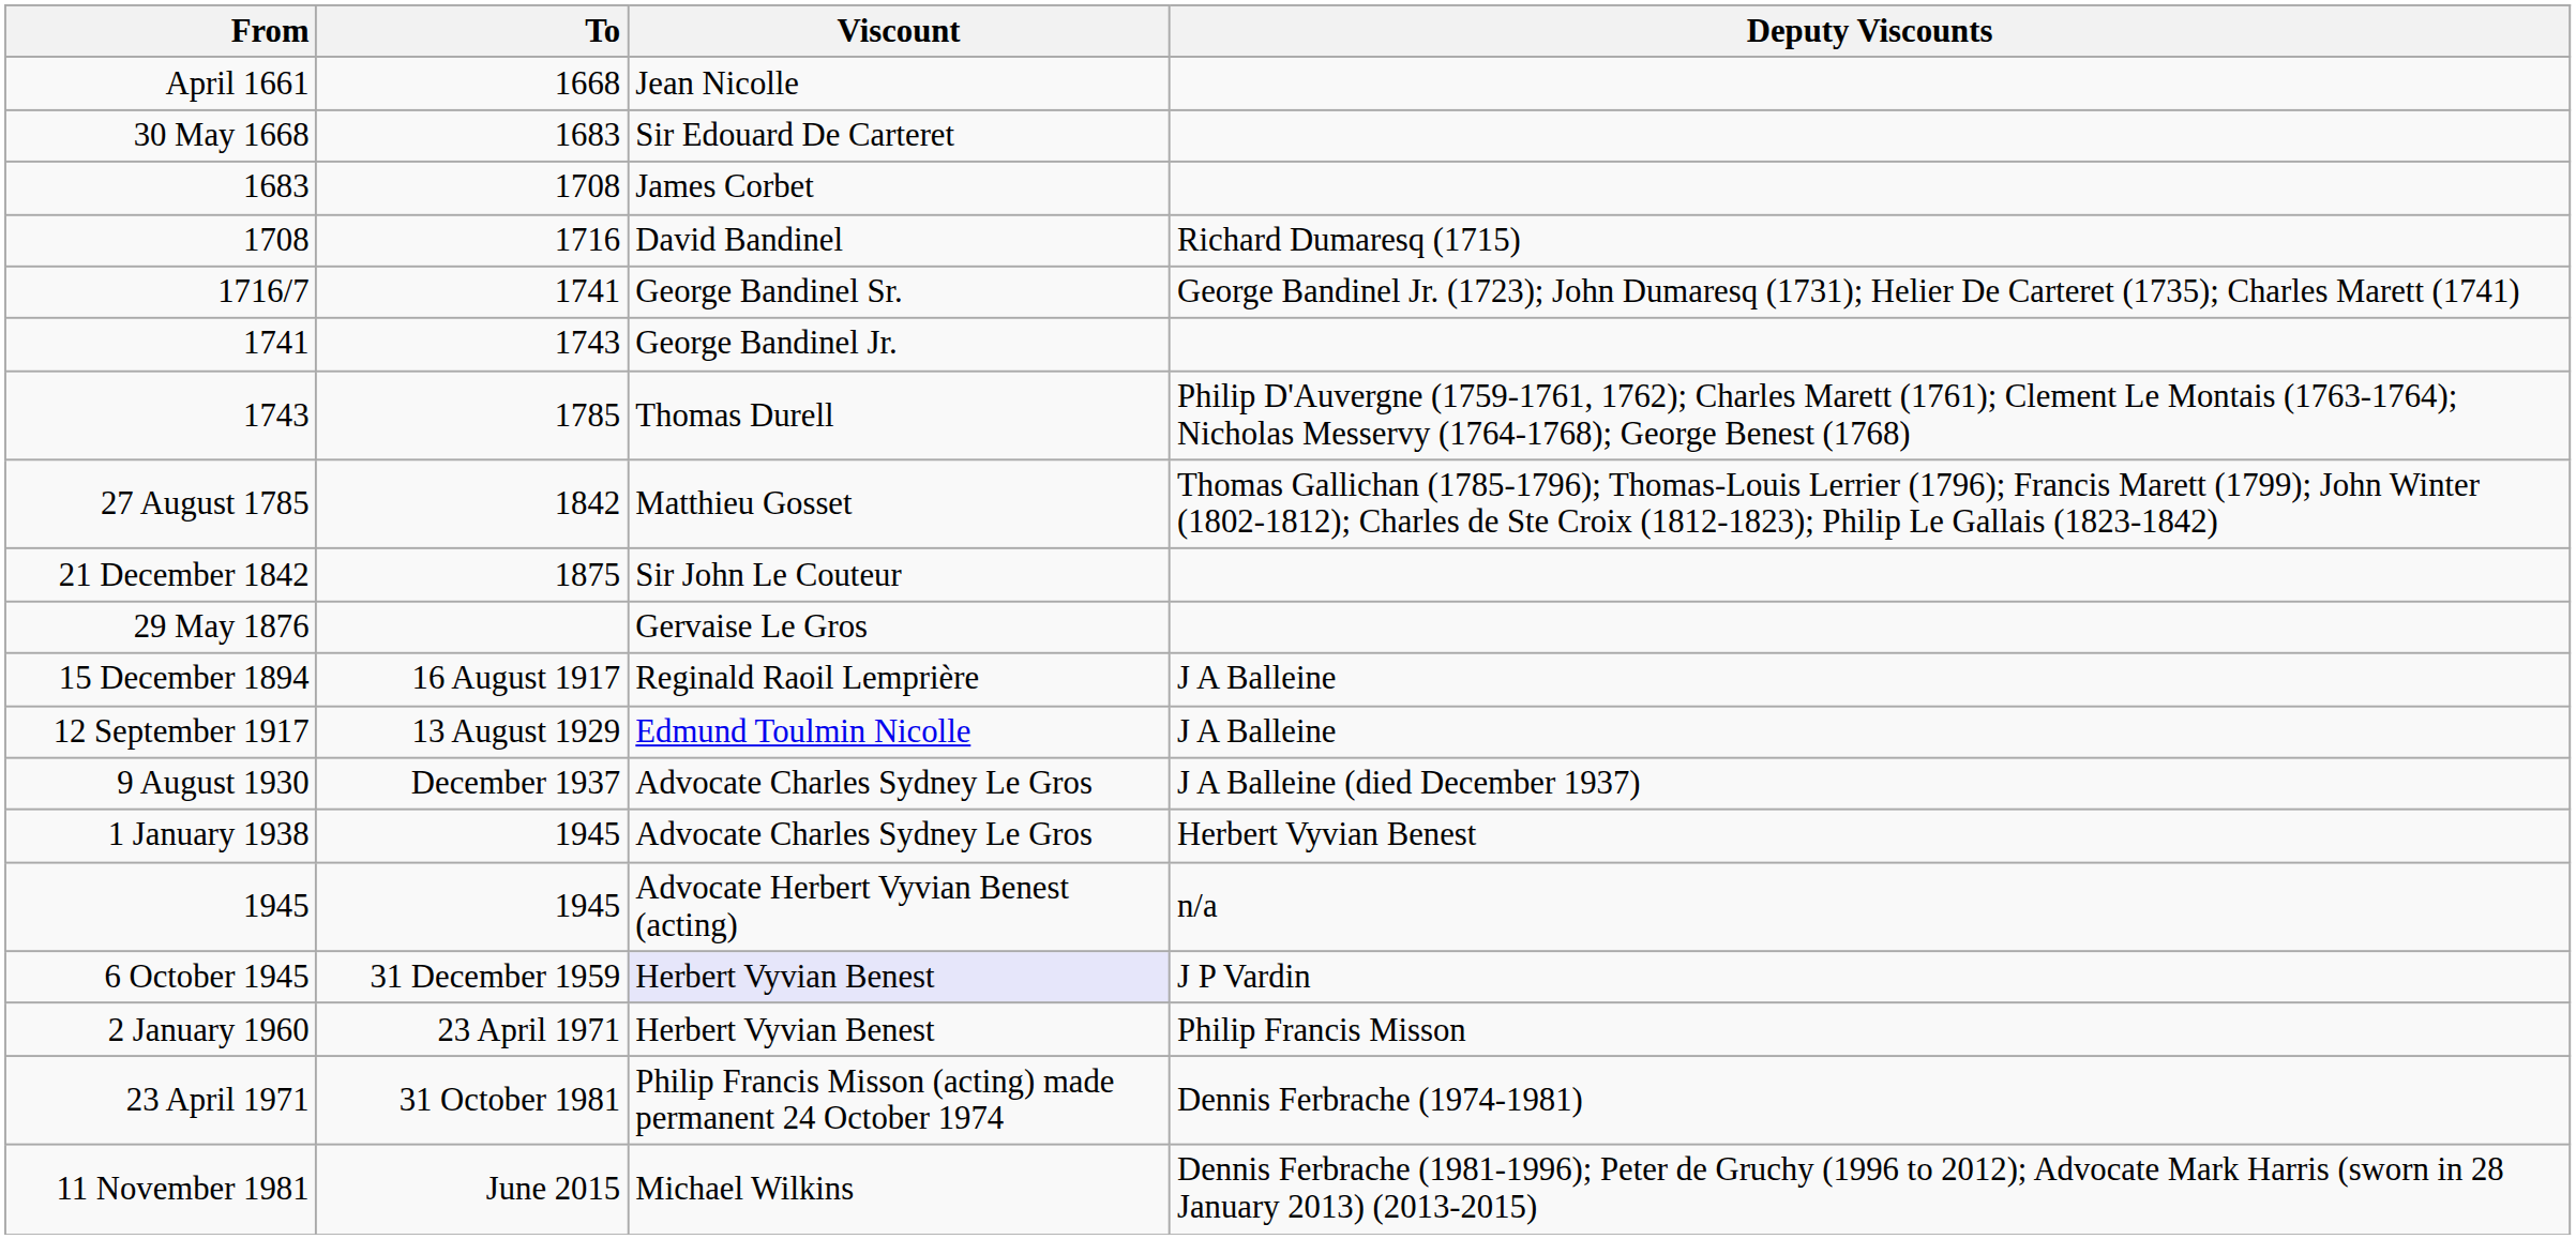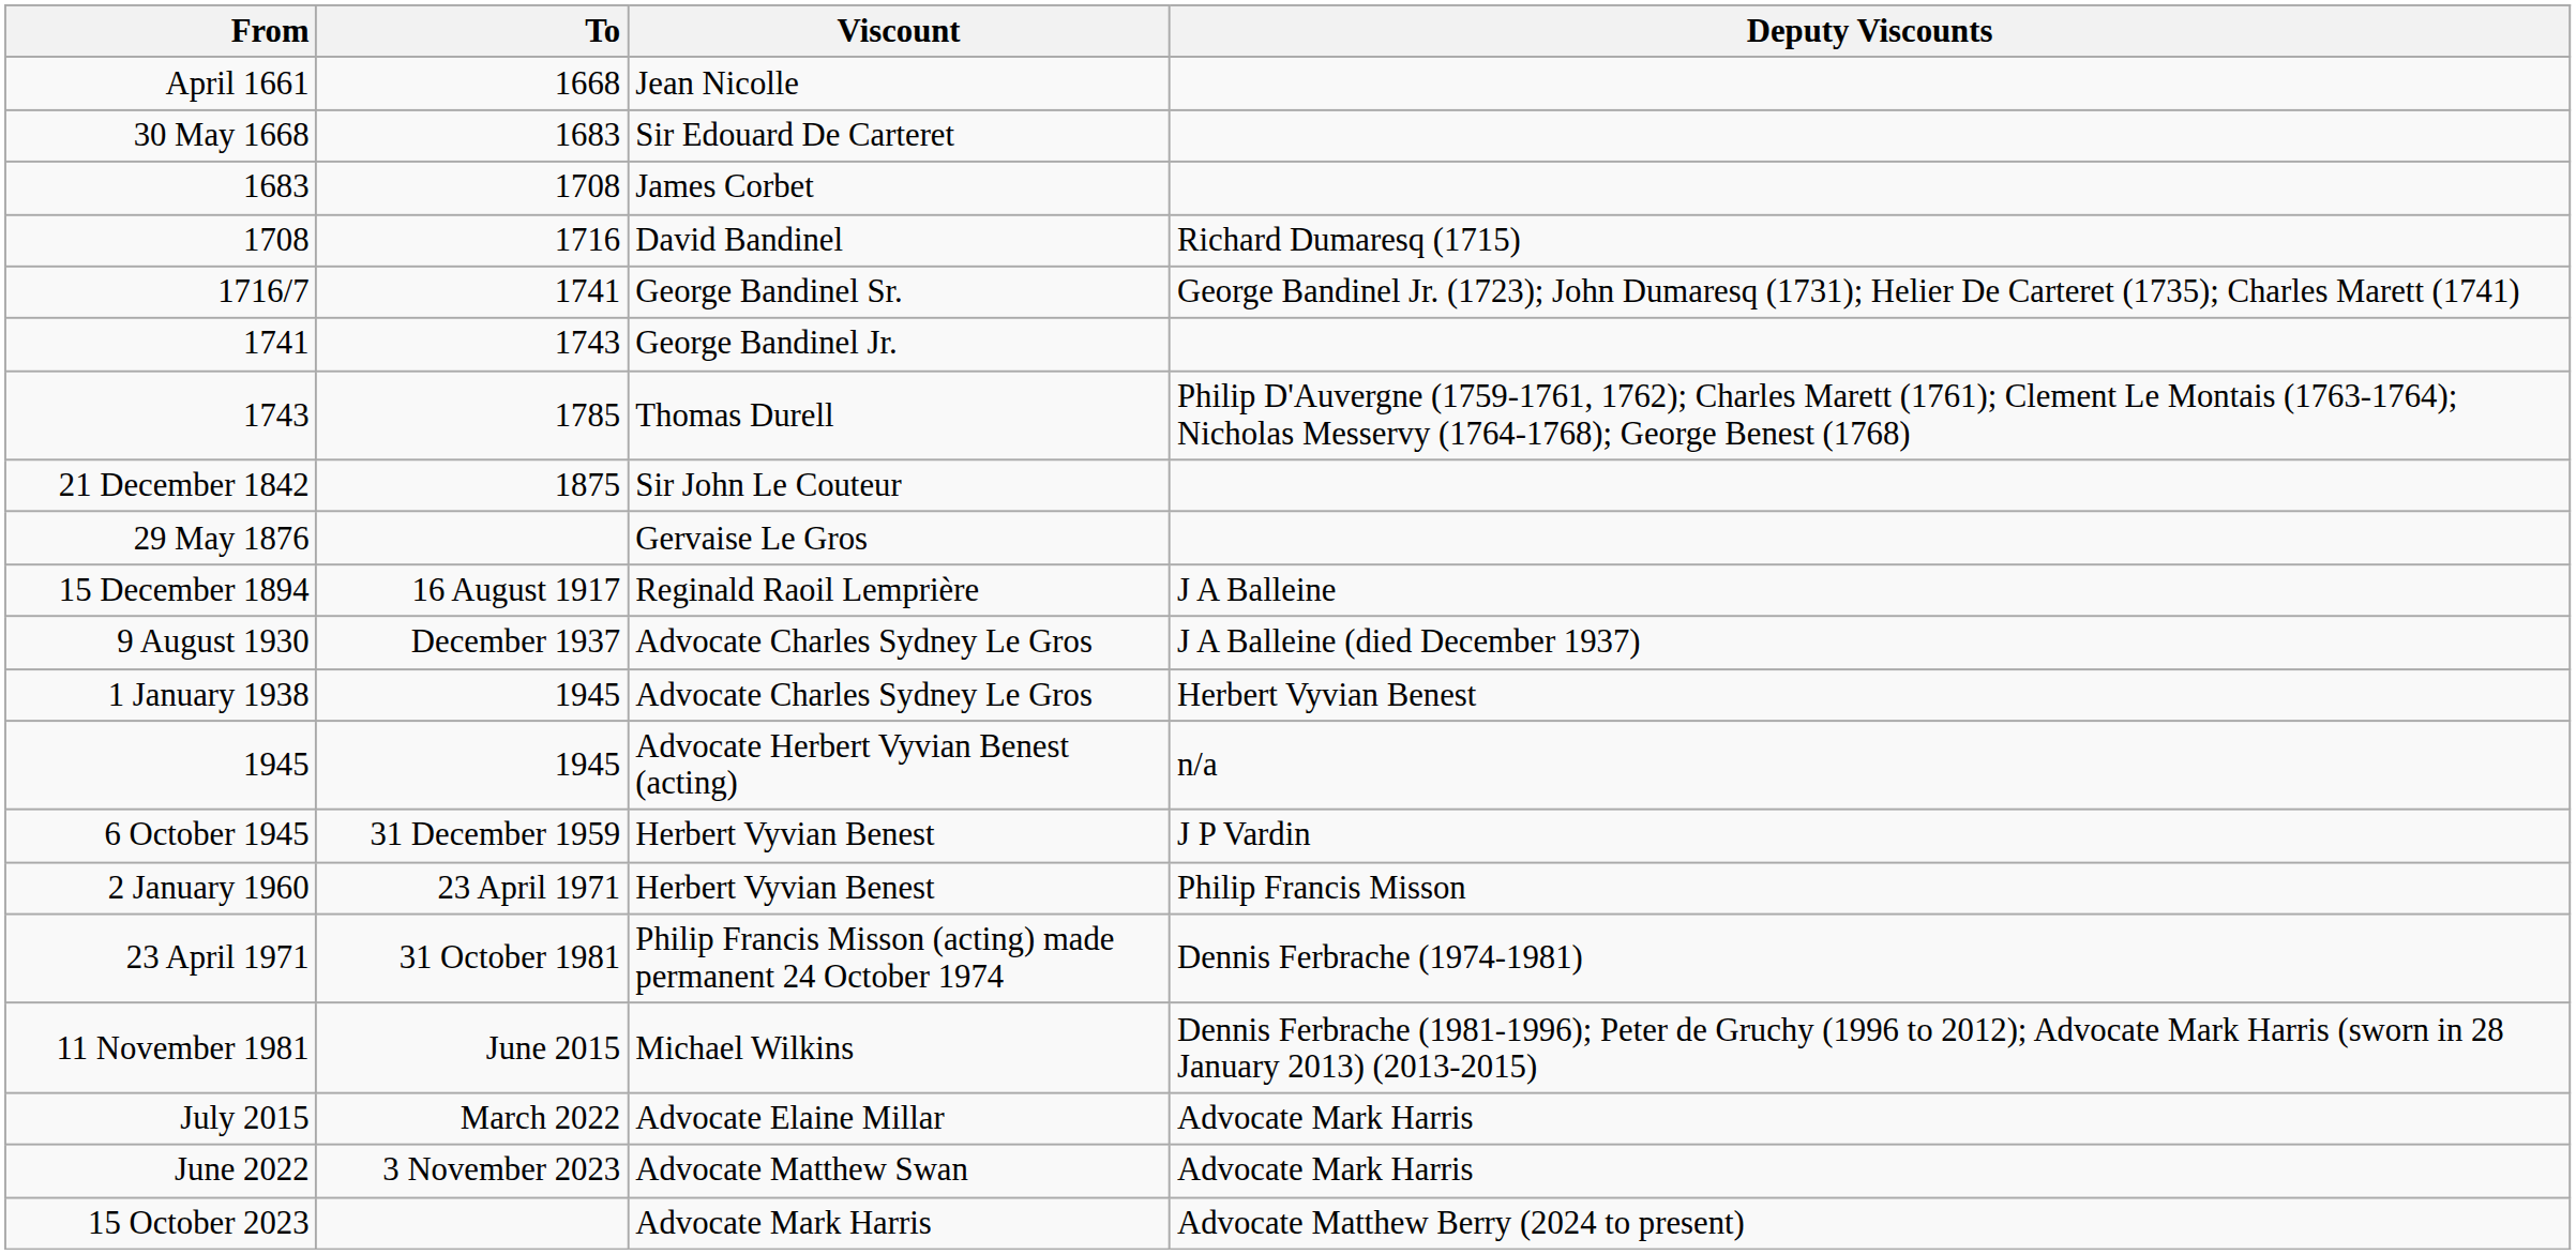- row: 27 August 1785 | 1842 | Matthieu Gosset | Thomas Gallichan (1785-1796); Thomas-Louis Lerrier (1796); Francis Marett (1799); John Winter (1802-1812); Charles de Ste Croix (1812-1823); Philip Le Gallais (1823-1842)
- row: 12 September 1917 | 13 August 1929 | Edmund Toulmin Nicolle | J A Balleine
6 October 1945 | Viscount: lavender background -> no background
+ row: July 2015 | March 2022 | Advocate Elaine Millar | Advocate Mark Harris
+ row: June 2022 | 3 November 2023 | Advocate Matthew Swan | Advocate Mark Harris
+ row: 15 October 2023 | Advocate Mark Harris | Advocate Matthew Berry (2024 to present)
